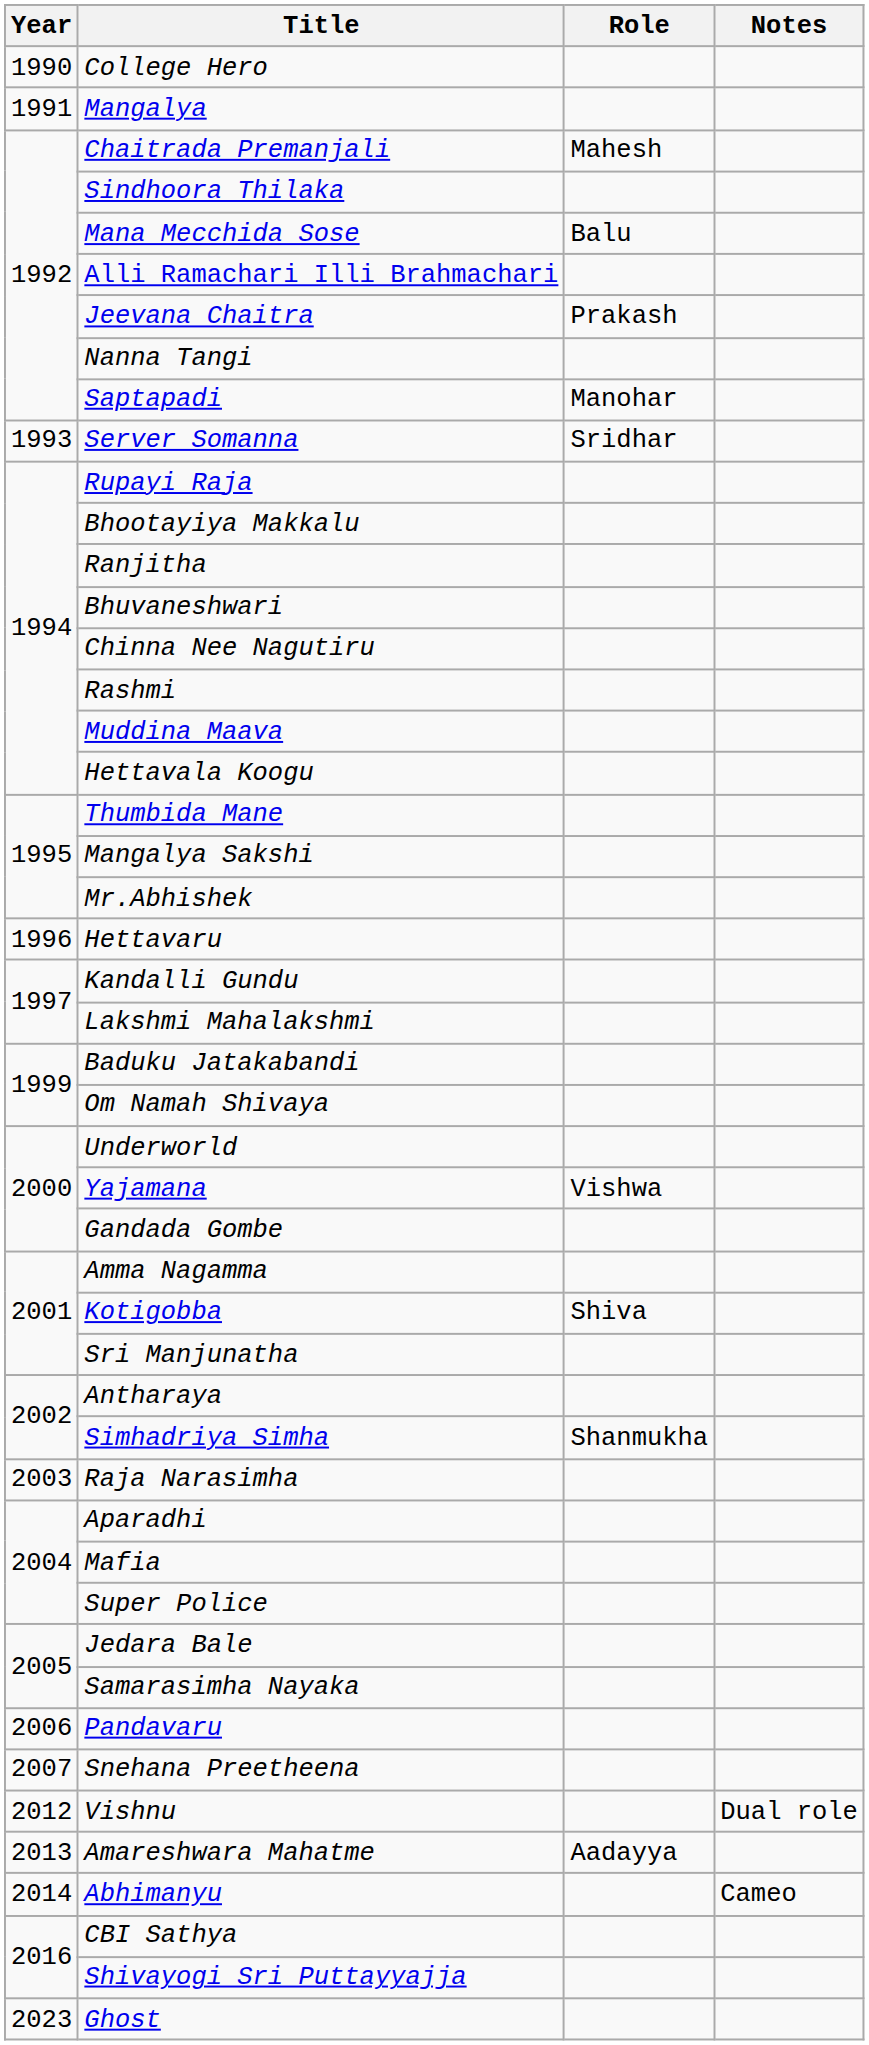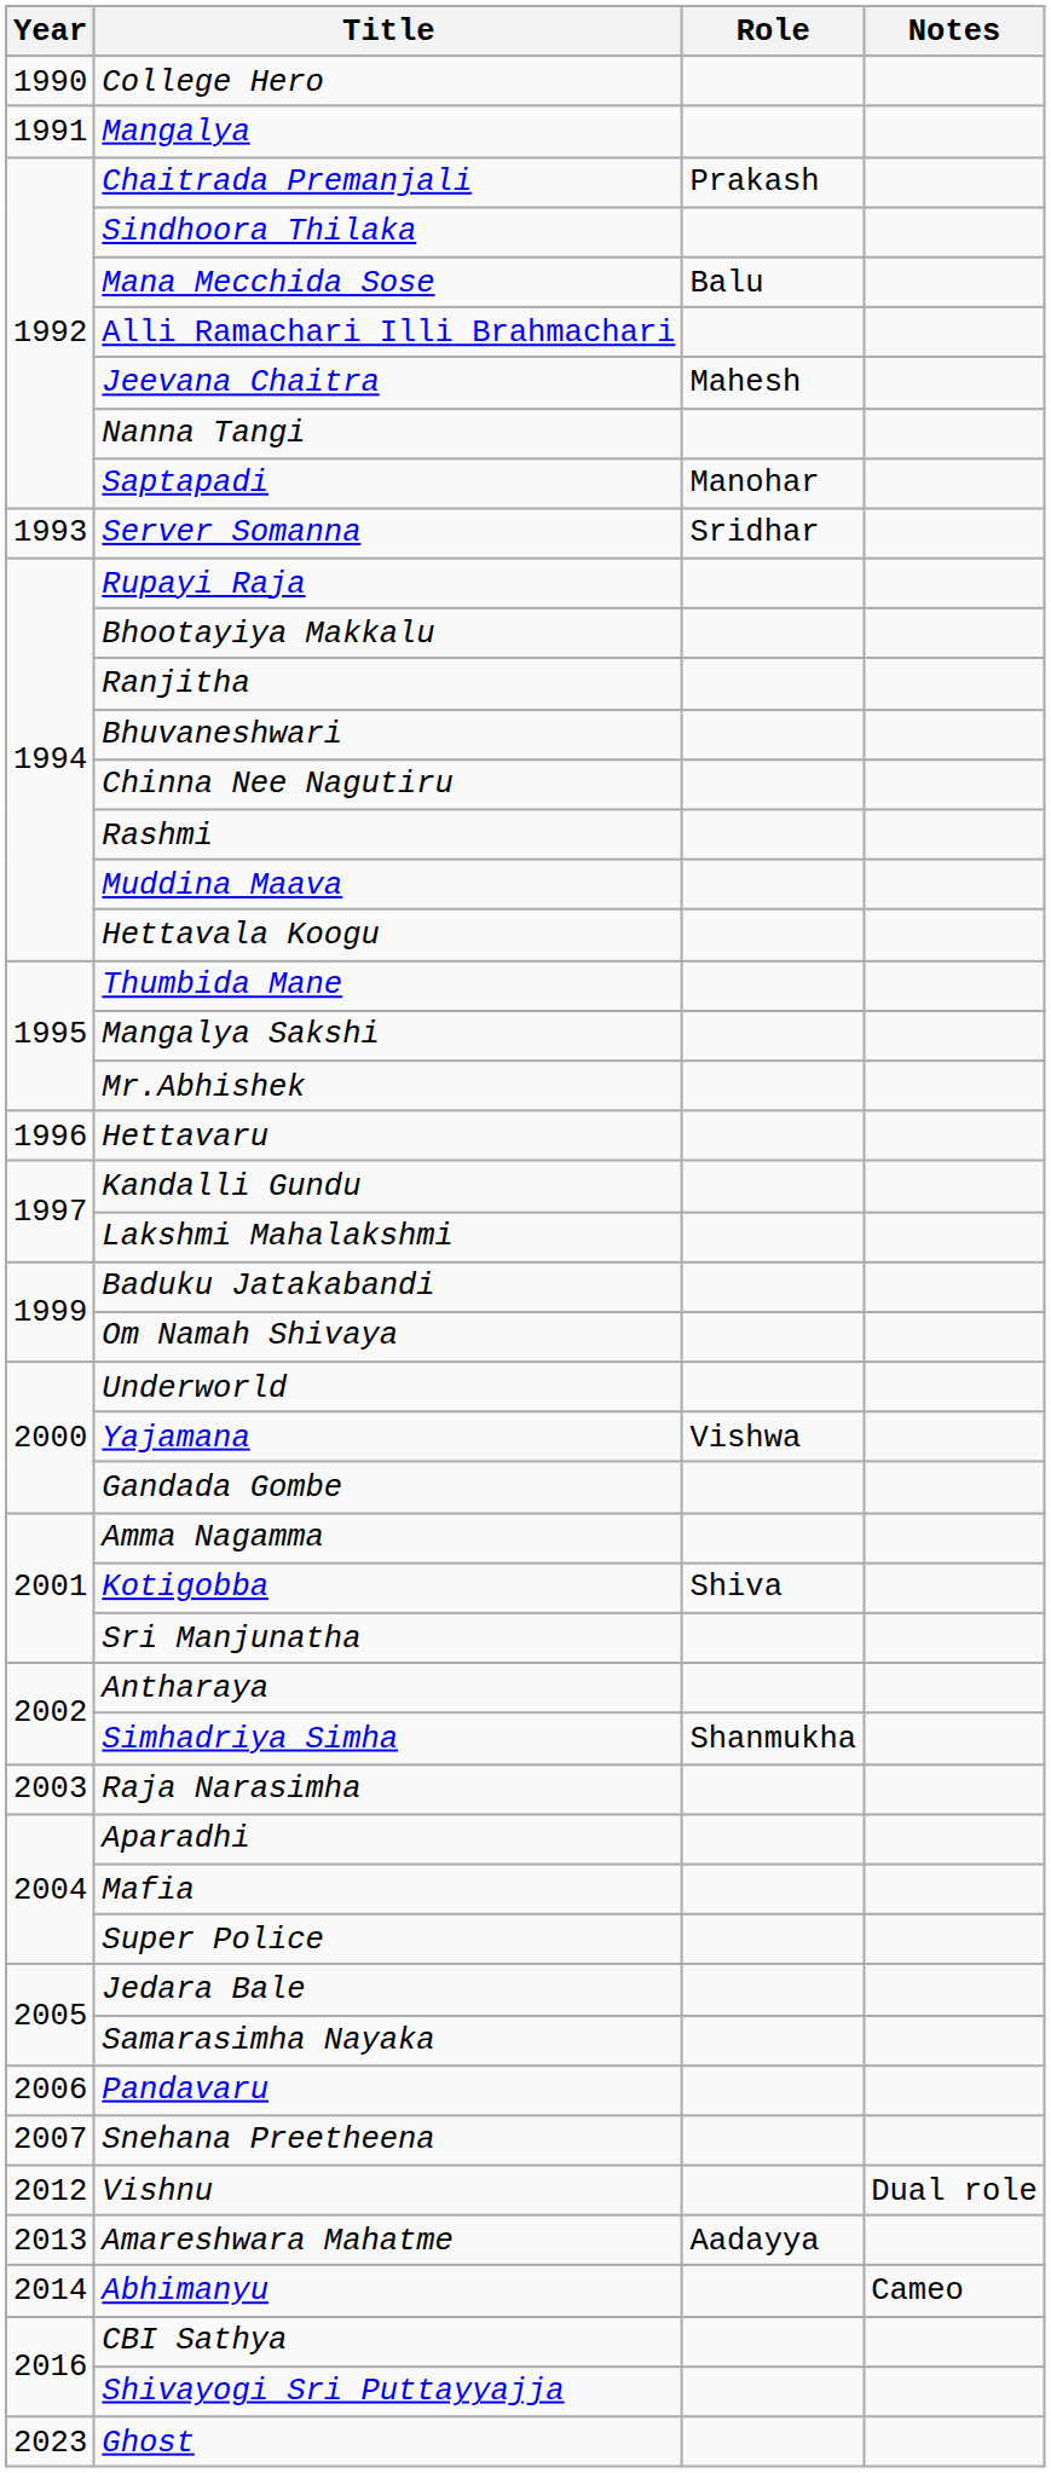Chaitrada Premanjali | Role: Mahesh -> Prakash
Jeevana Chaitra | Role: Prakash -> Mahesh
